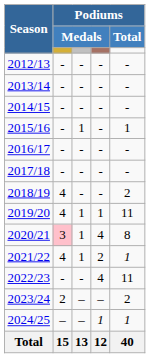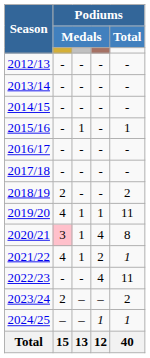2018/19 | column 2: 4 -> 2
